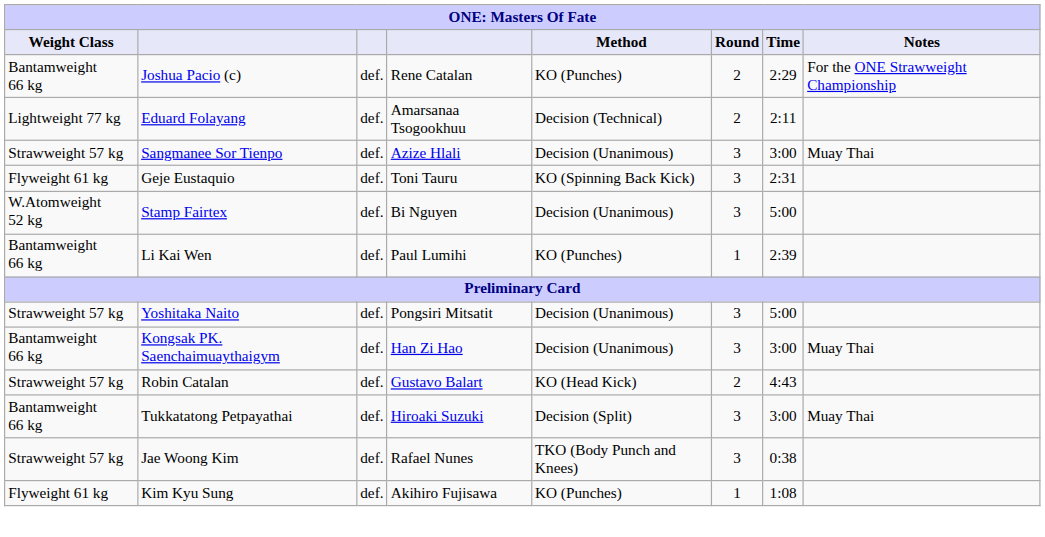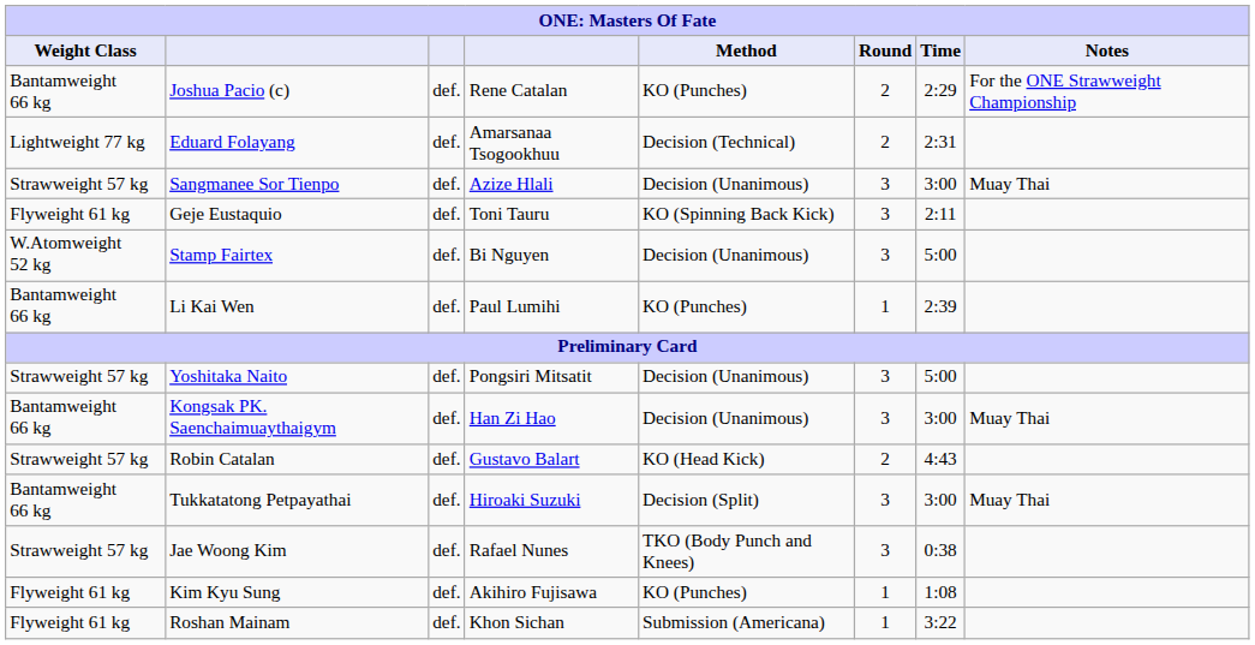Eduard Folayang | Time: 2:11 -> 2:31
Geje Eustaquio | Time: 2:31 -> 2:11
+ row: Flyweight 61 kg | Roshan Mainam | def. | Khon Sichan | Submission (Americana) | 1 | 3:22
